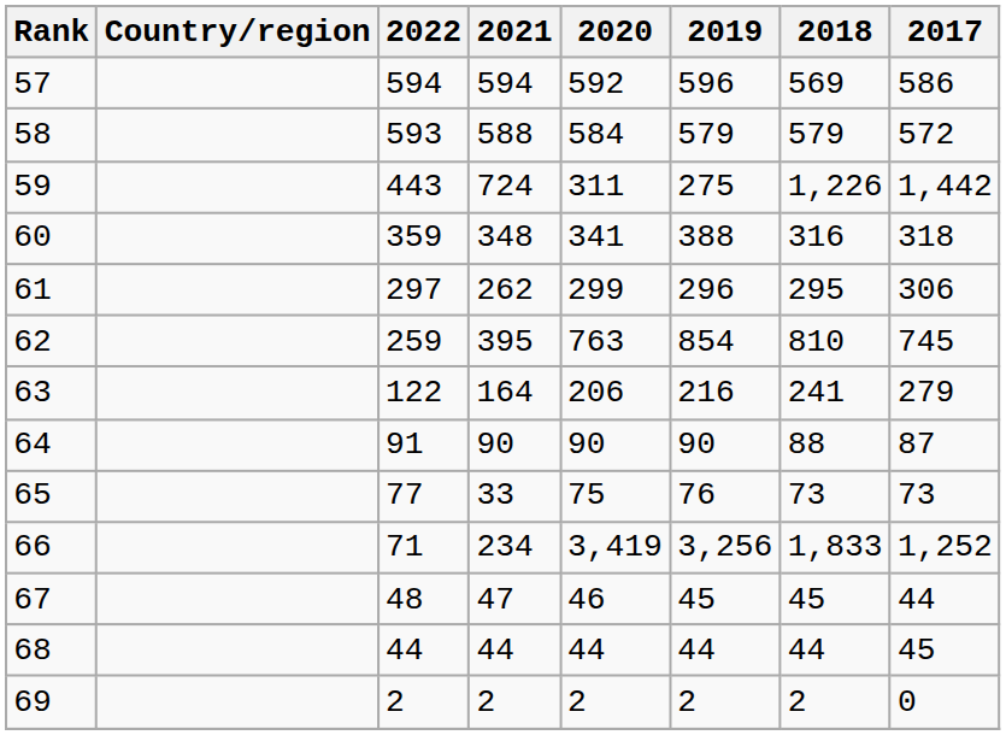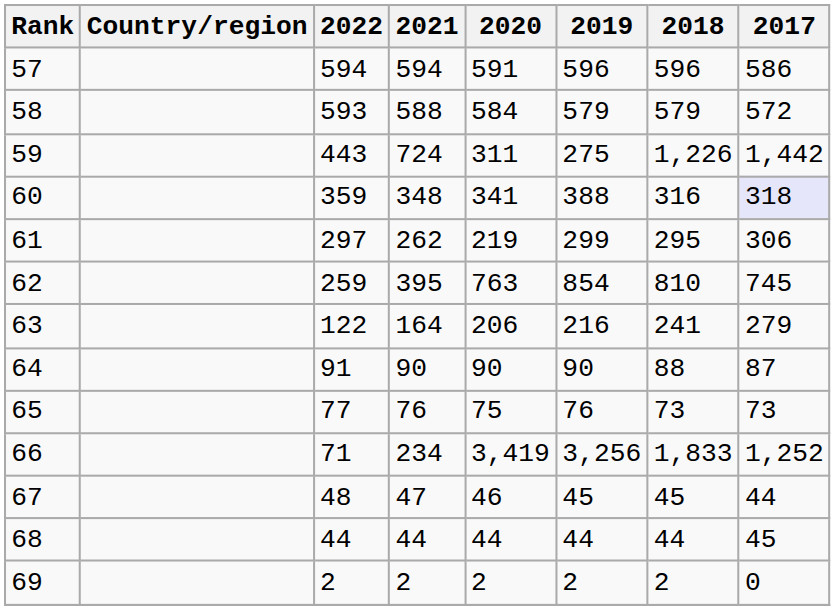57 | 2020: 592 -> 591
57 | 2018: 569 -> 596
60 | 2017: no background -> lavender background
61 | 2020: 299 -> 219
61 | 2019: 296 -> 299
65 | 2021: 33 -> 76
